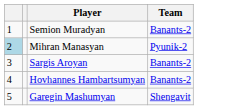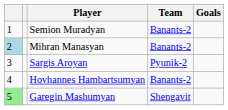+ column: Goals
Mihran Manasyan | Team: Pyunik-2 -> Banants-2
Sargis Aroyan | Team: Banants-2 -> Pyunik-2
Garegin Mashumyan | column 1: no background -> lightgreen background
